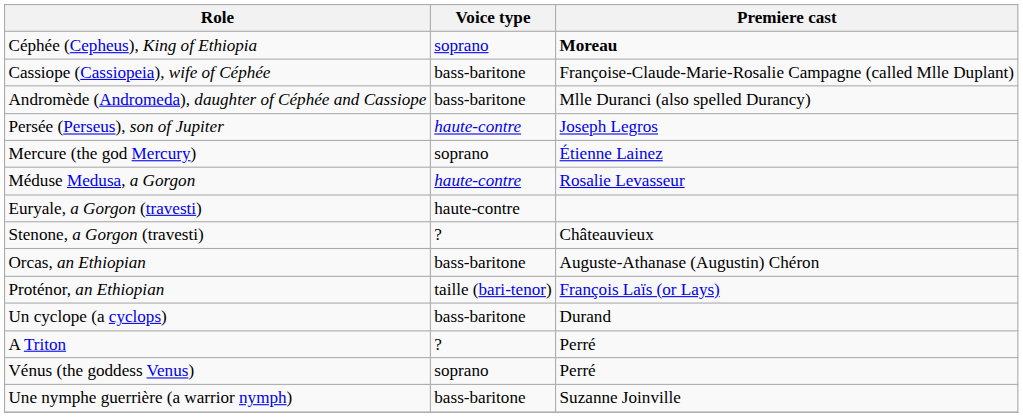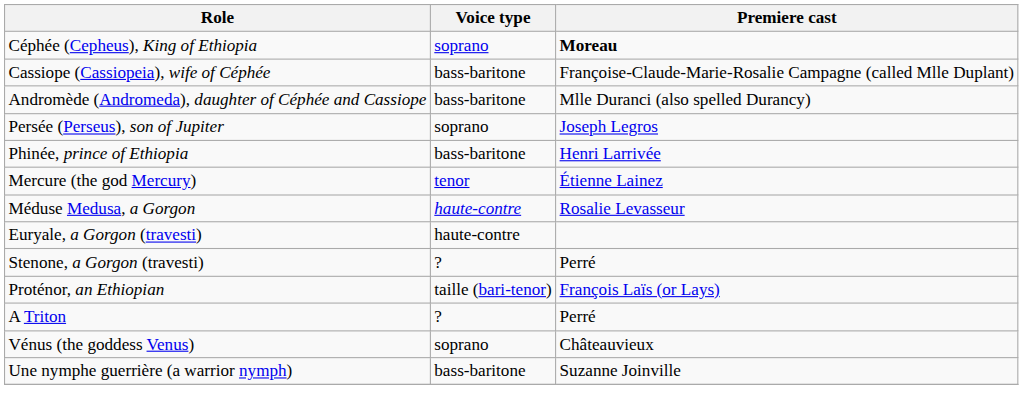Persée (Perseus), son of Jupiter | Voice type: haute-contre -> soprano
+ row: Phinée, prince of Ethiopia | bass-baritone | Henri Larrivée
Mercure (the god Mercury) | Voice type: soprano -> tenor
Stenone, a Gorgon (travesti) | Premiere cast: Châteauvieux -> Perré
- row: Orcas, an Ethiopian | bass-baritone | Auguste-Athanase (Augustin) Chéron
- row: Un cyclope (a cyclops) | bass-baritone | Durand
Vénus (the goddess Venus) | Premiere cast: Perré -> Châteauvieux
